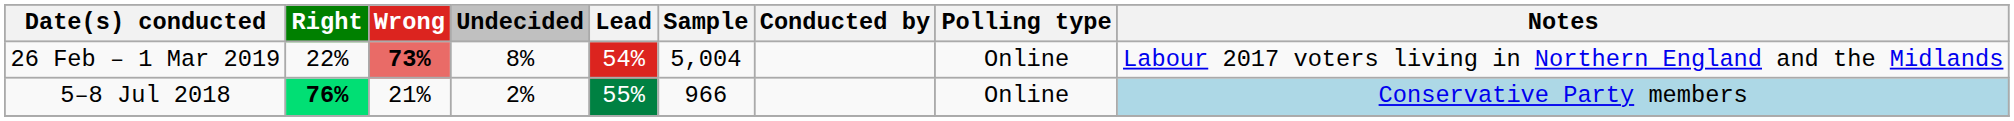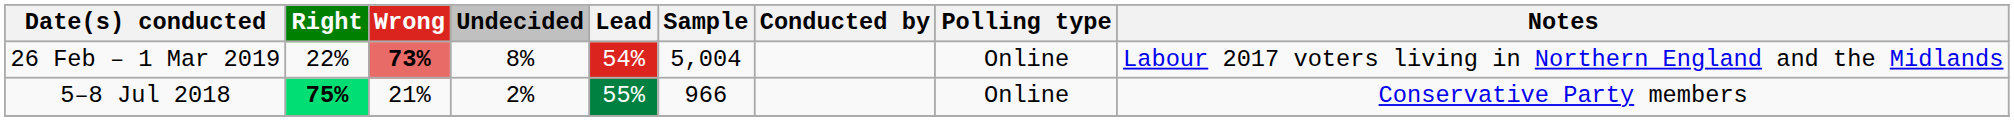5–8 Jul 2018 | Right: 76% -> 75%
5–8 Jul 2018 | Notes: lightblue background -> no background
